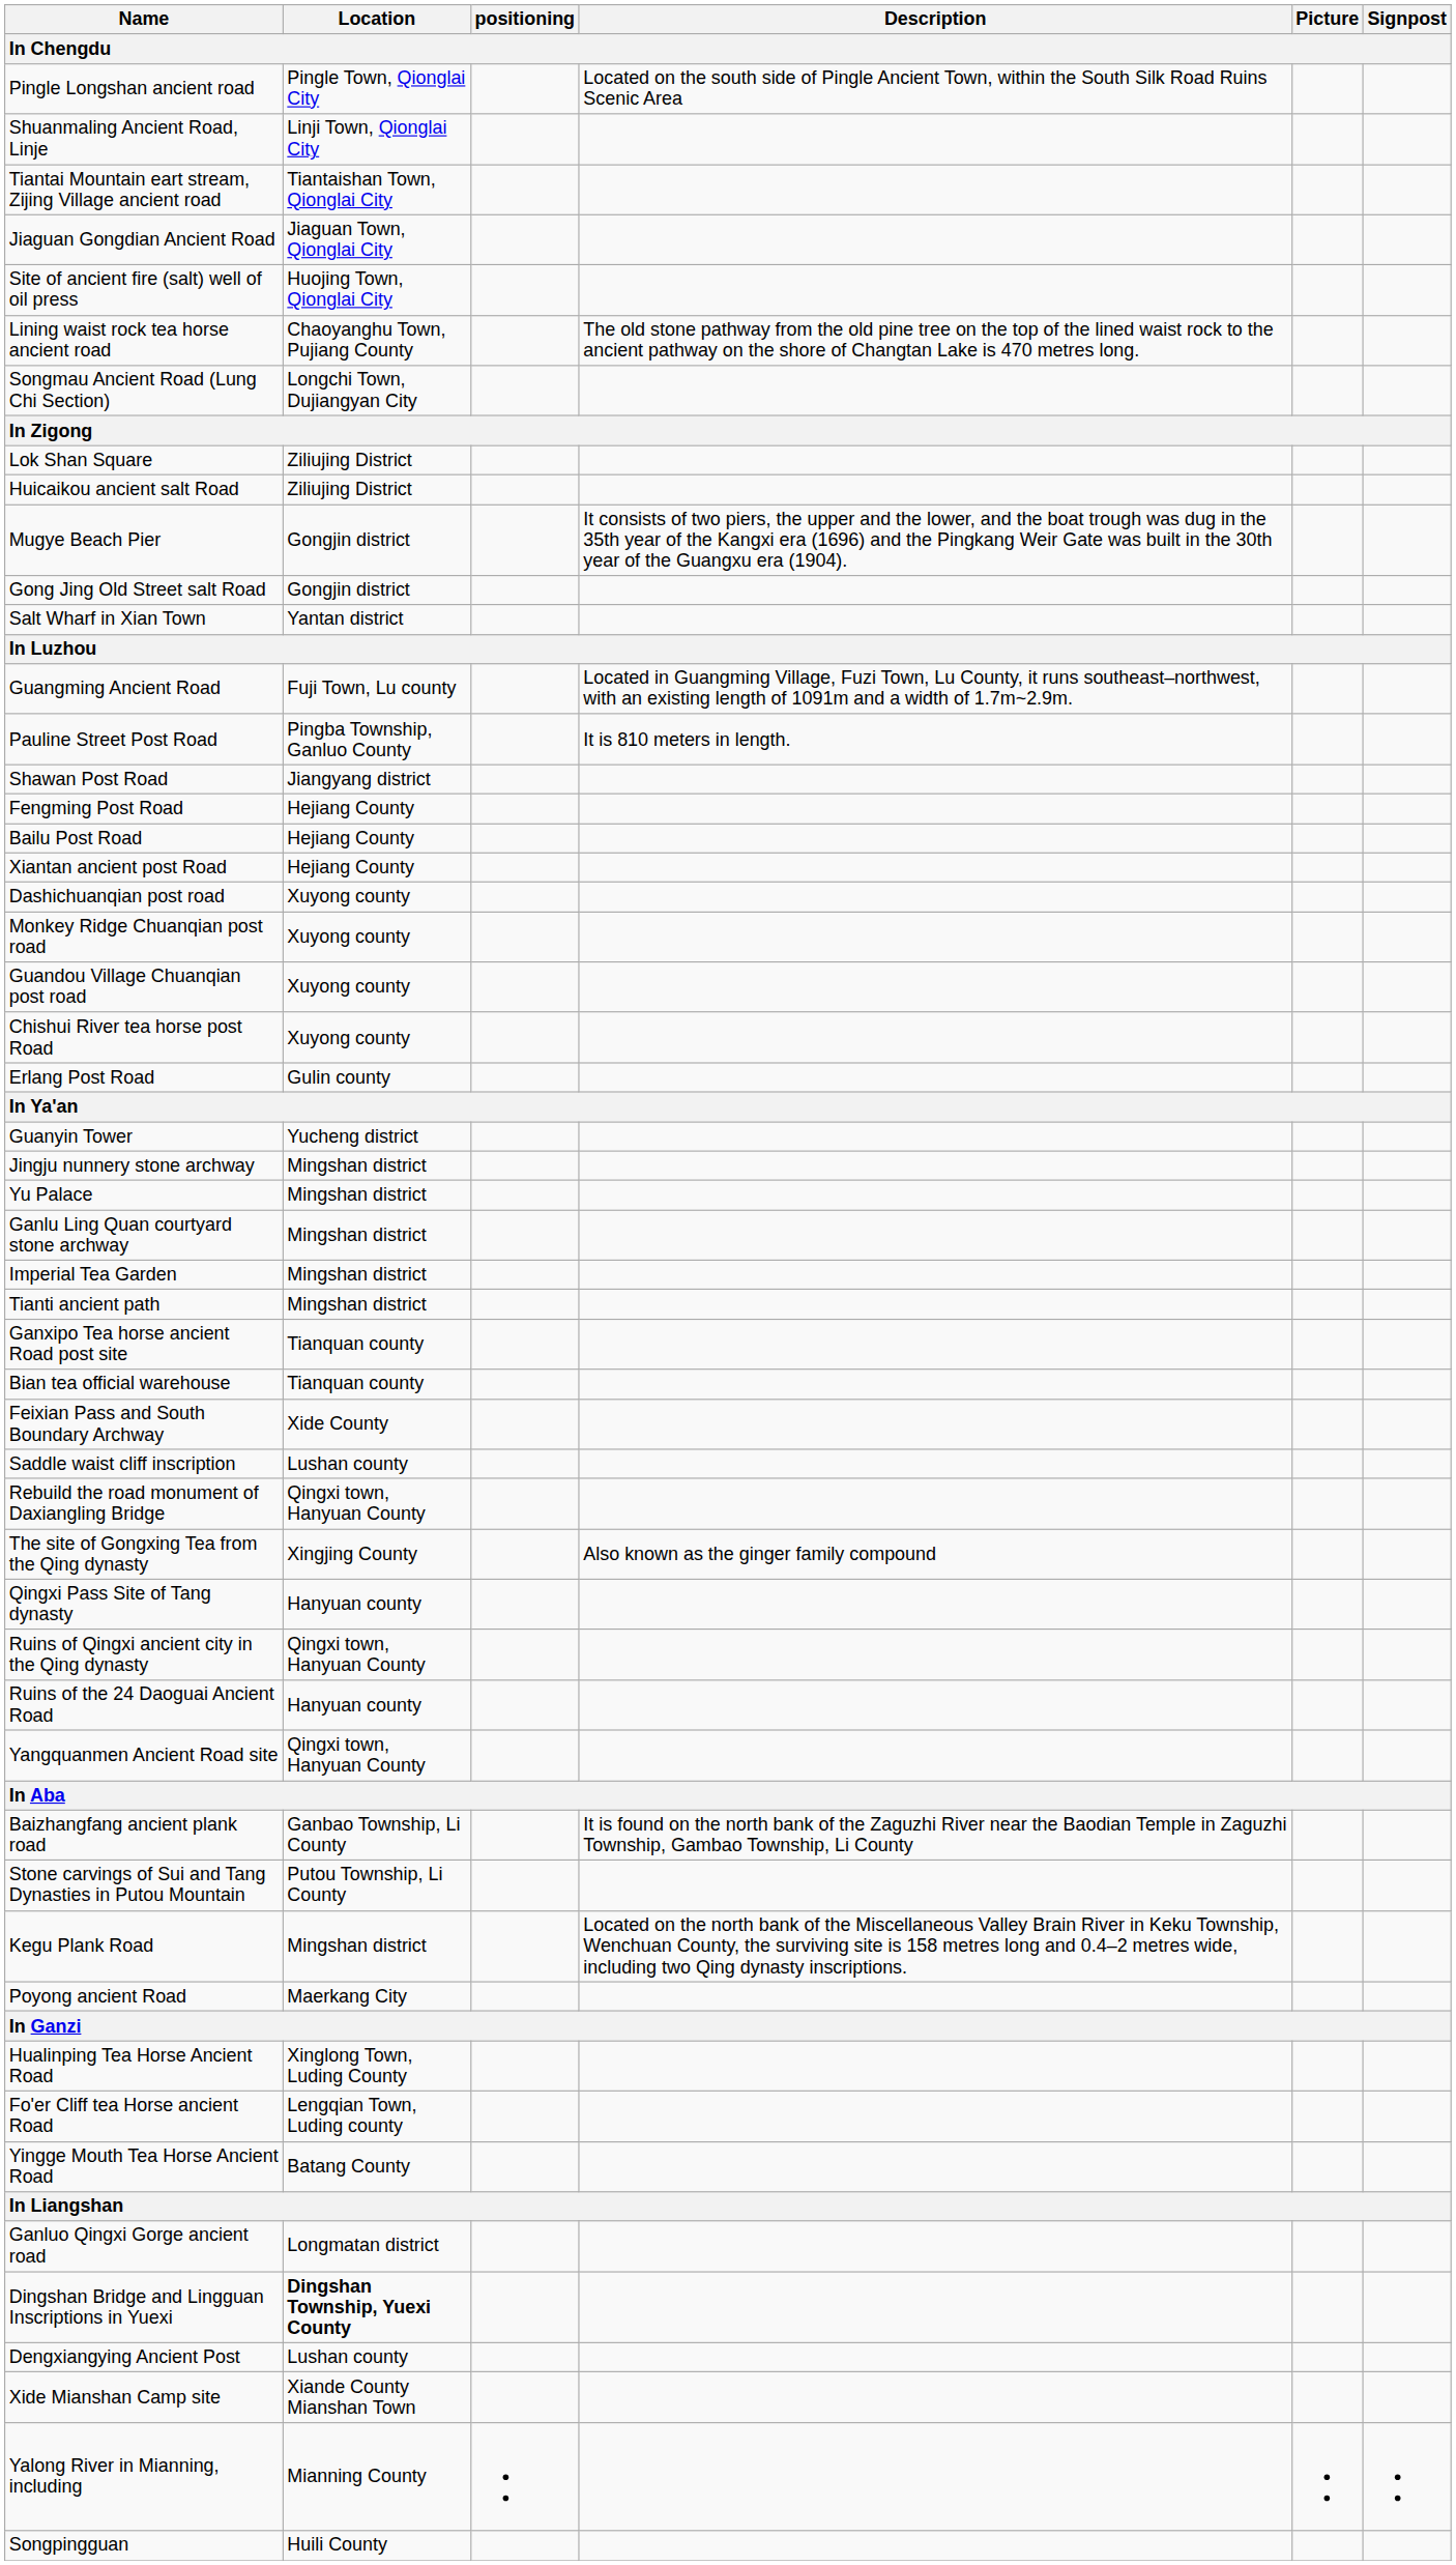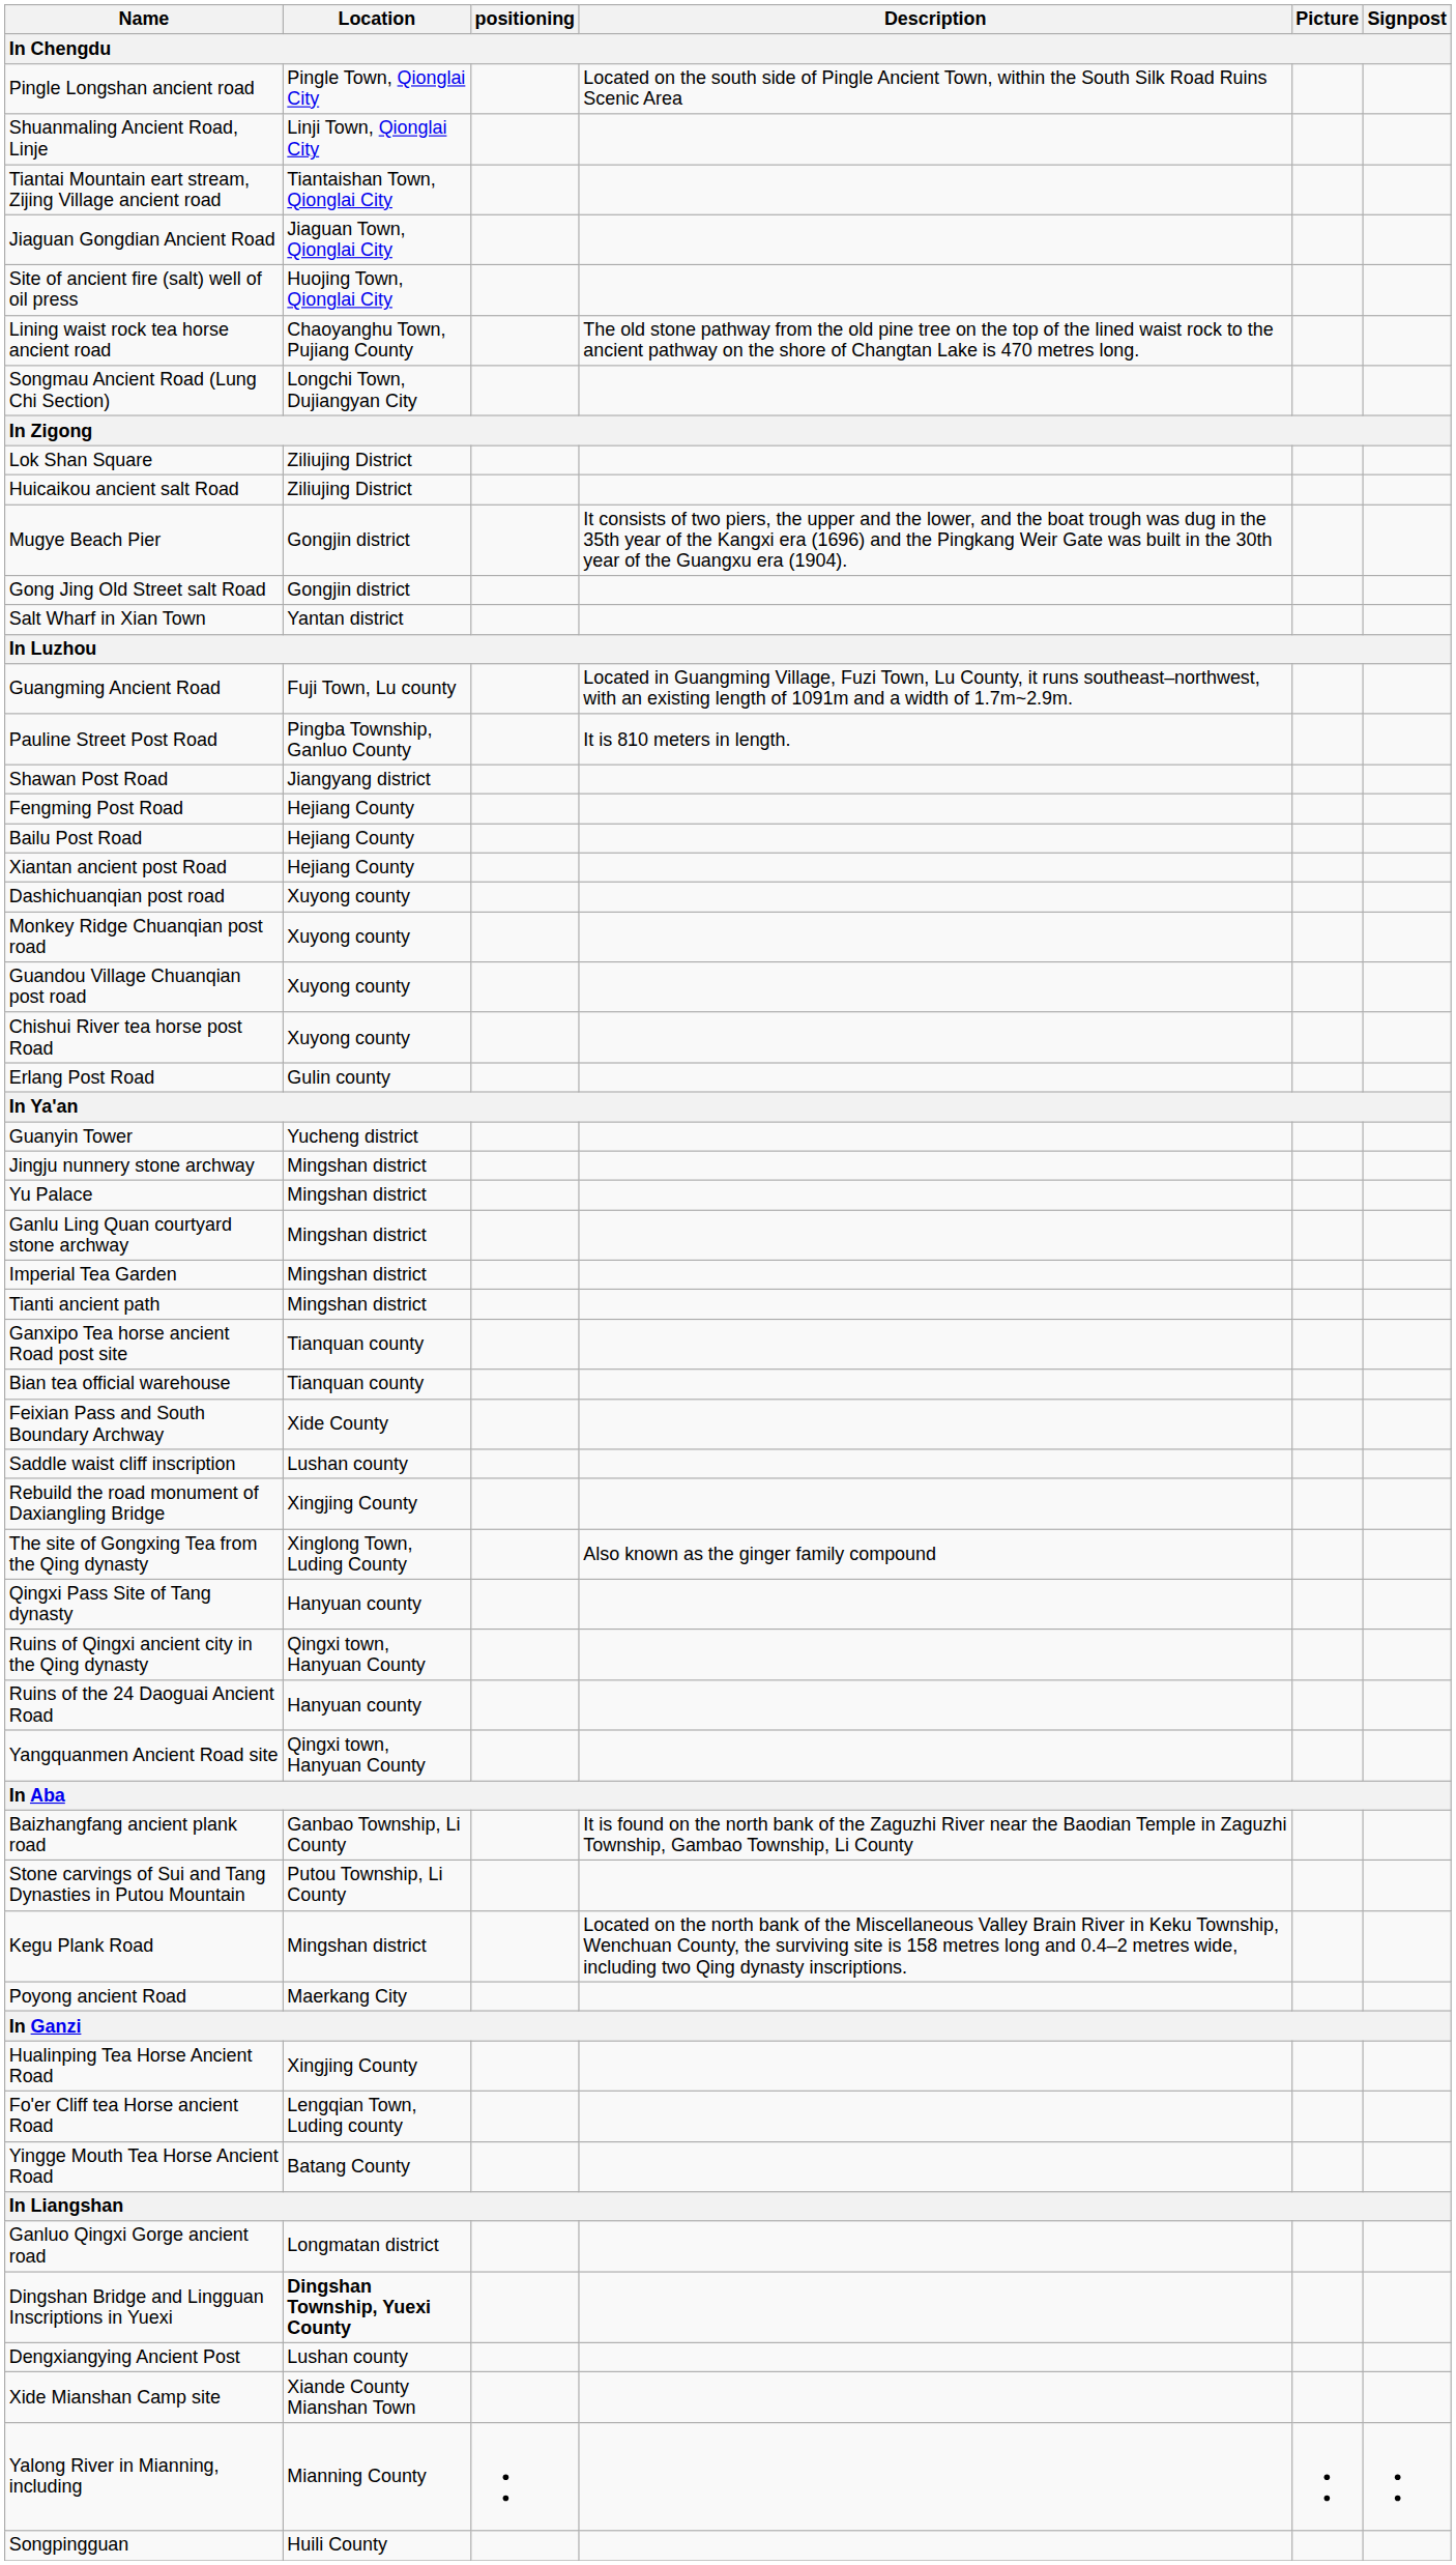Rebuild the road monument of Daxiangling Bridge | Location: Qingxi town, Hanyuan County -> Xingjing County
The site of Gongxing Tea from the Qing dynasty | Location: Xingjing County -> Xinglong Town, Luding County
Hualinping Tea Horse Ancient Road | Location: Xinglong Town, Luding County -> Xingjing County
